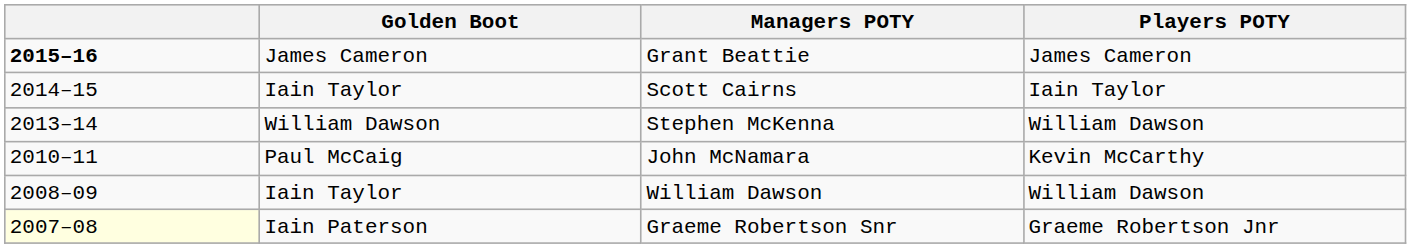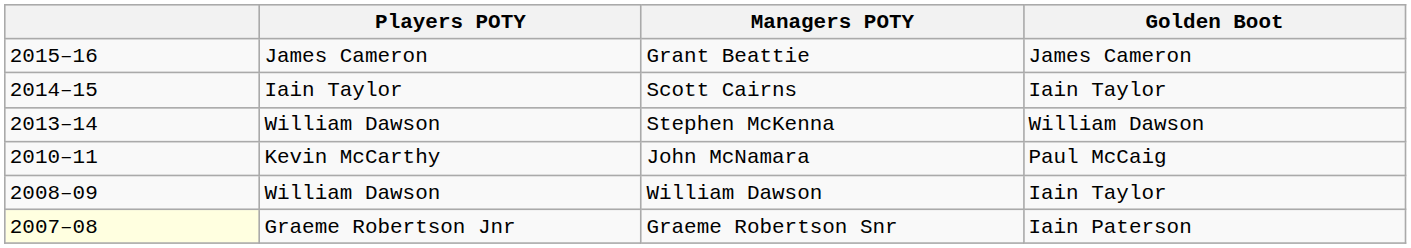columns swapped: Players POTY <-> Golden Boot
Grant Beattie | column 1: bold -> normal
